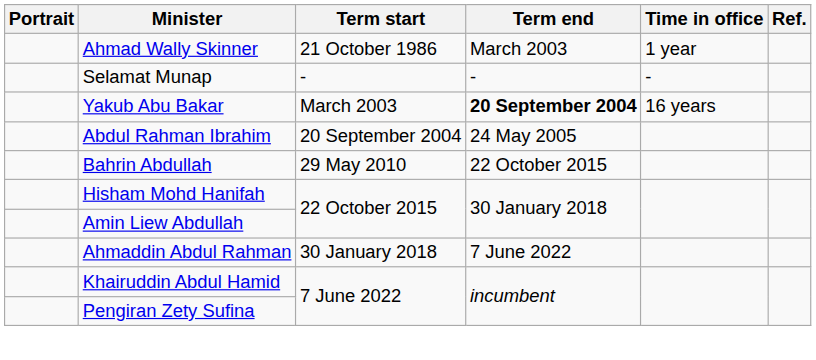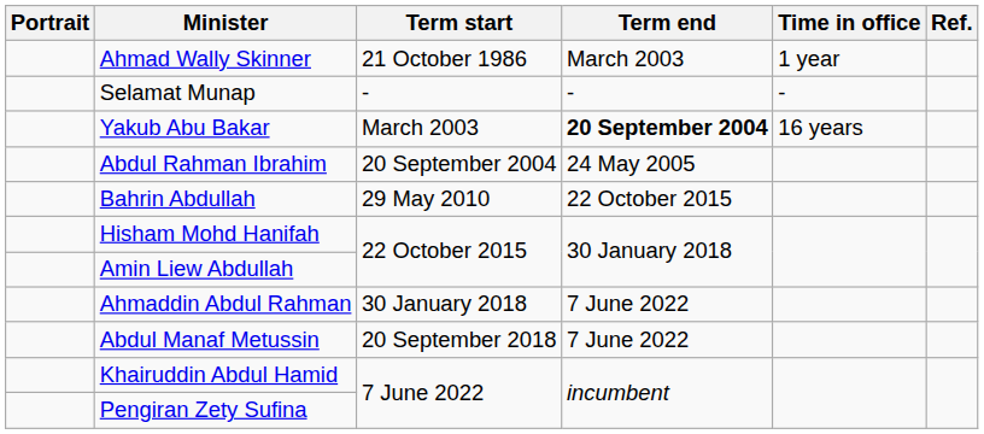+ row: Abdul Manaf Metussin | 20 September 2018 | 7 June 2022
